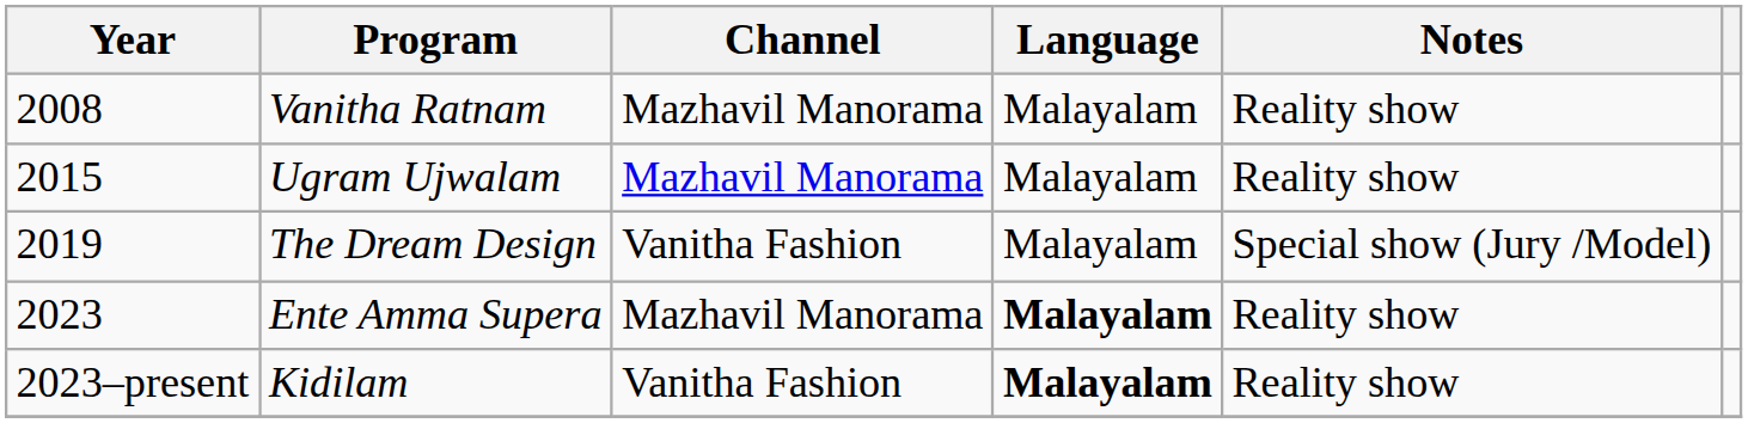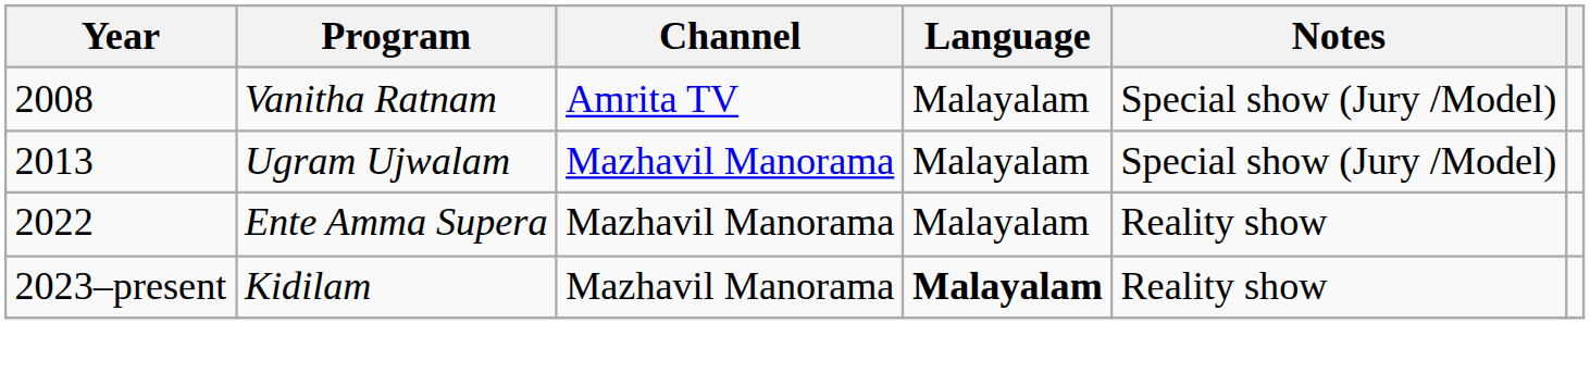Vanitha Ratnam | Channel: Mazhavil Manorama -> Amrita TV
Vanitha Ratnam | Notes: Reality show -> Special show (Jury /Model)
Ugram Ujwalam | Year: 2015 -> 2013
Ugram Ujwalam | Notes: Reality show -> Special show (Jury /Model)
- row: 2019 | The Dream Design | Vanitha Fashion | Malayalam | Special show (Jury /Model)
Ente Amma Supera | Year: 2023 -> 2022
Ente Amma Supera | Language: bold -> normal
Kidilam | Channel: Vanitha Fashion -> Mazhavil Manorama
